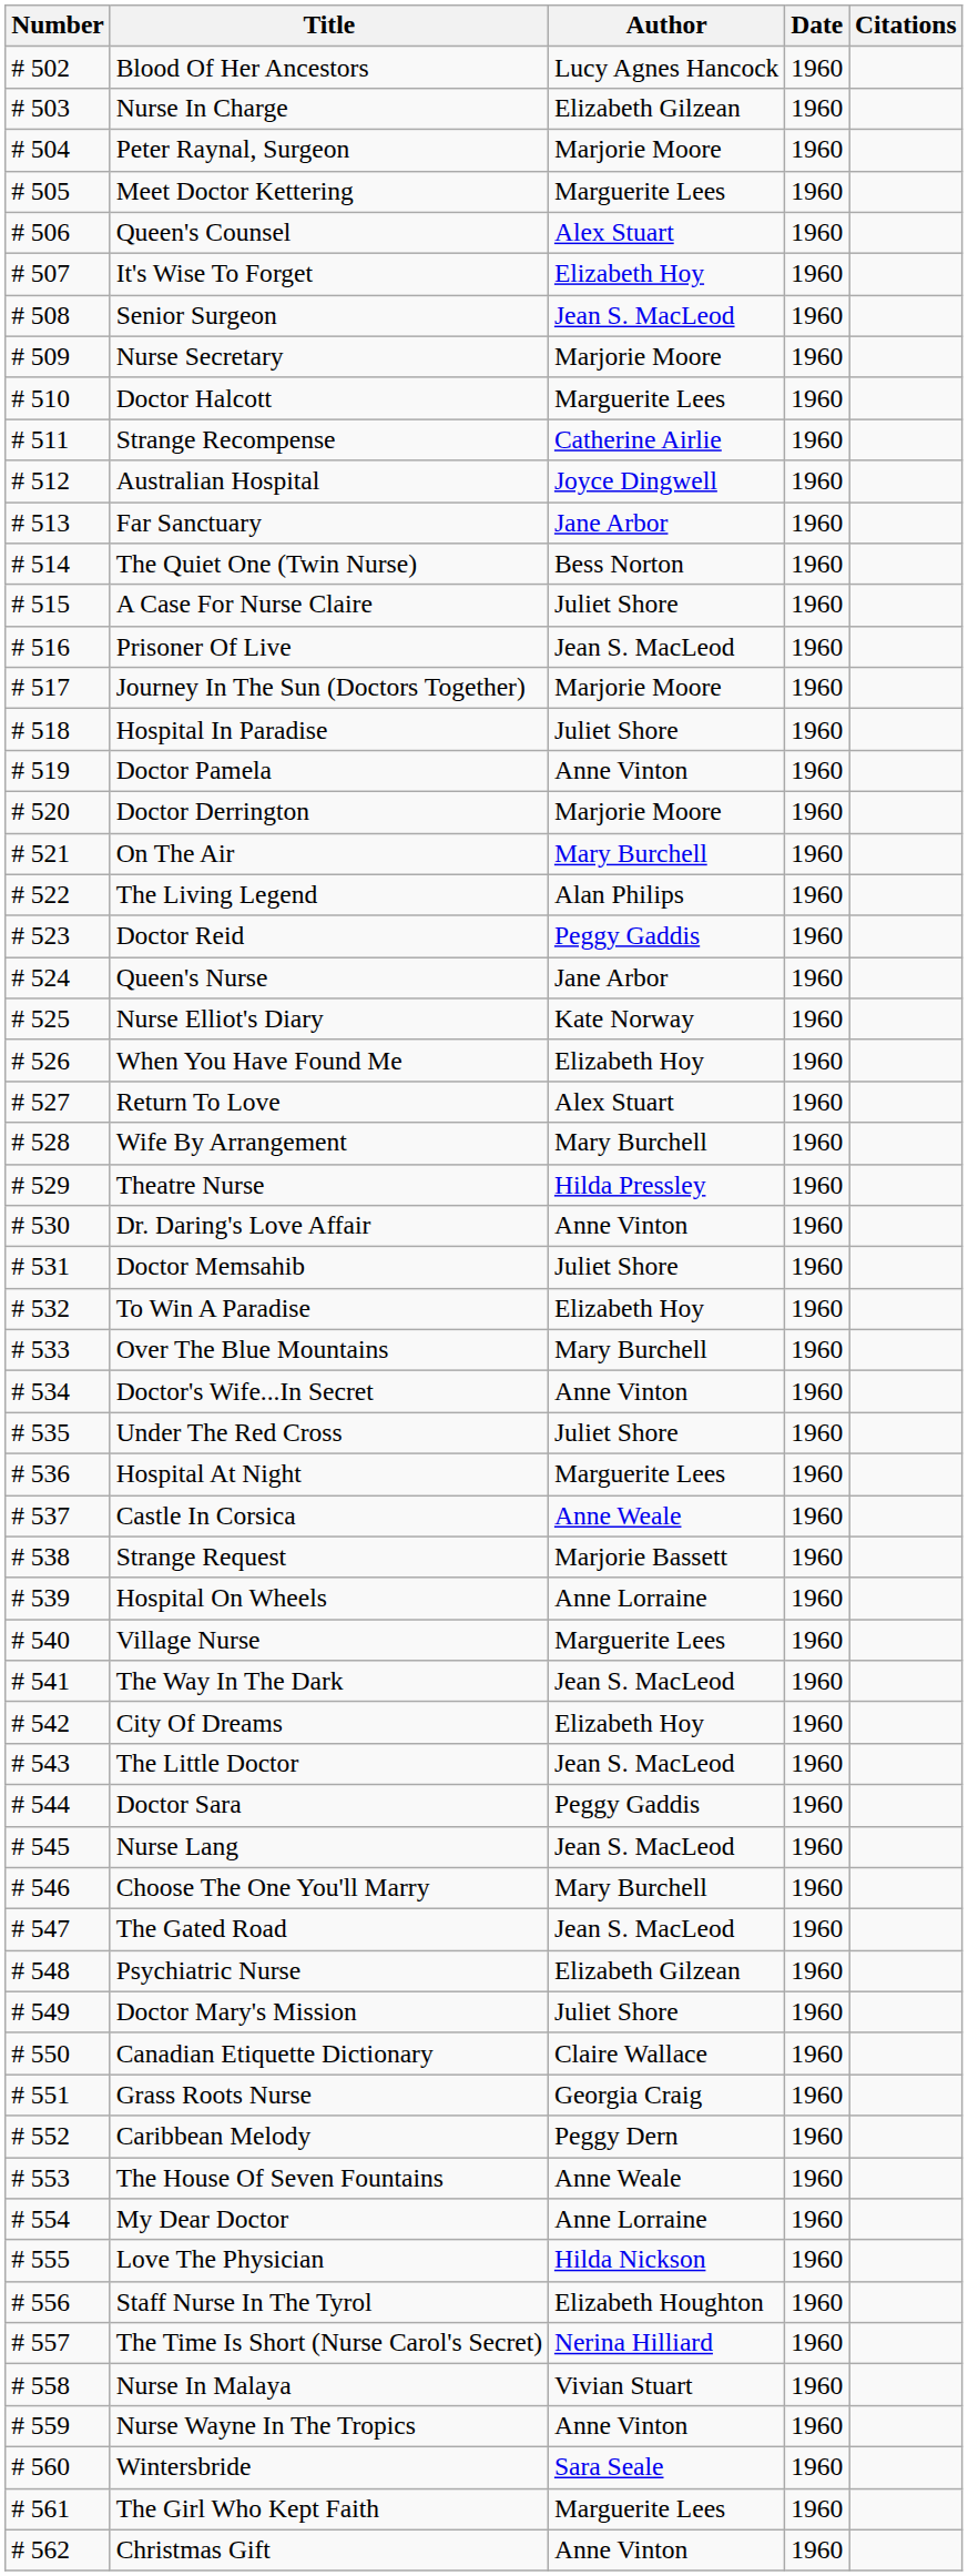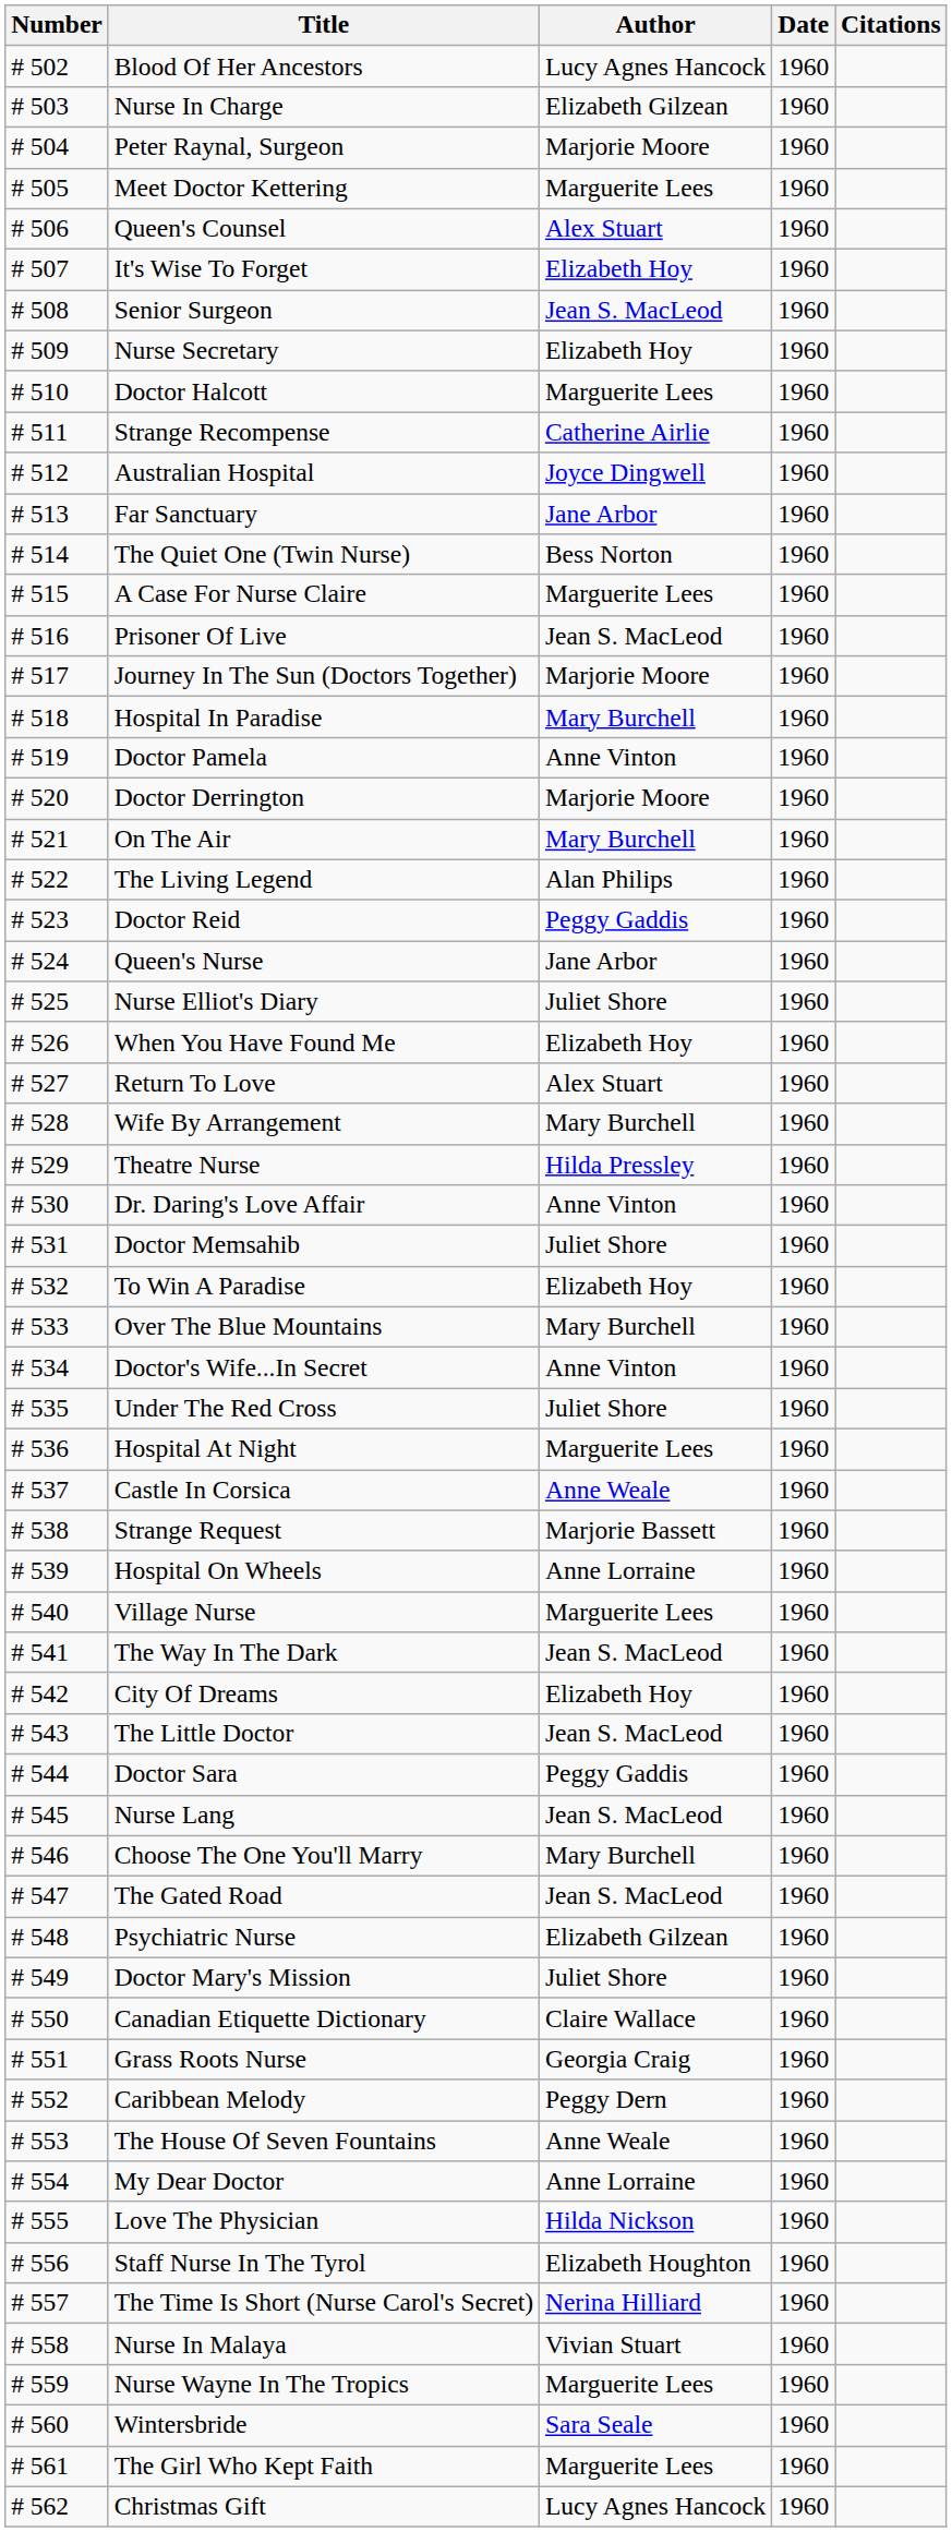Nurse Secretary | Author: Marjorie Moore -> Elizabeth Hoy
A Case For Nurse Claire | Author: Juliet Shore -> Marguerite Lees
Hospital In Paradise | Author: Juliet Shore -> Mary Burchell
Nurse Elliot's Diary | Author: Kate Norway -> Juliet Shore
Nurse Wayne In The Tropics | Author: Anne Vinton -> Marguerite Lees
Christmas Gift | Author: Anne Vinton -> Lucy Agnes Hancock
